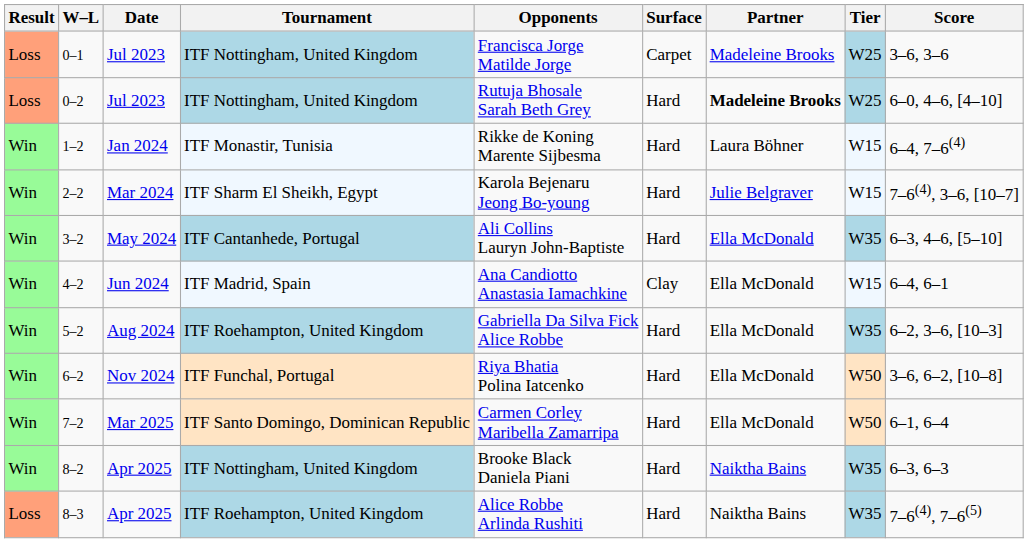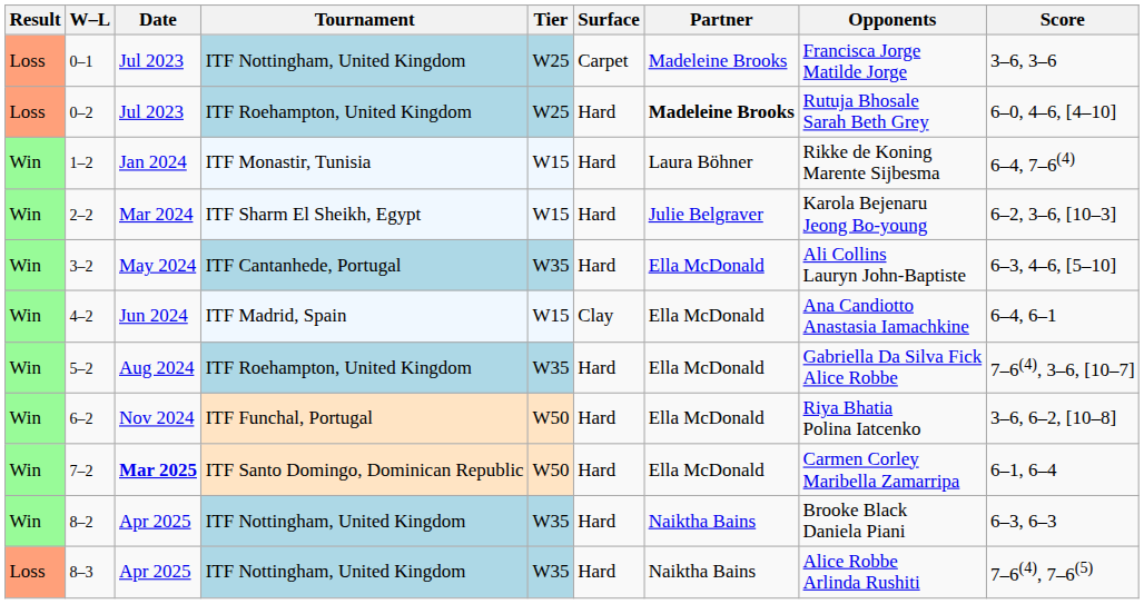columns swapped: Tier <-> Opponents
0–2 | Tournament: ITF Nottingham, United Kingdom -> ITF Roehampton, United Kingdom
2–2 | Score: 7–6(4), 3–6, [10–7] -> 6–2, 3–6, [10–3]
5–2 | Score: 6–2, 3–6, [10–3] -> 7–6(4), 3–6, [10–7]
7–2 | Date: normal -> bold
8–3 | Tournament: ITF Roehampton, United Kingdom -> ITF Nottingham, United Kingdom
